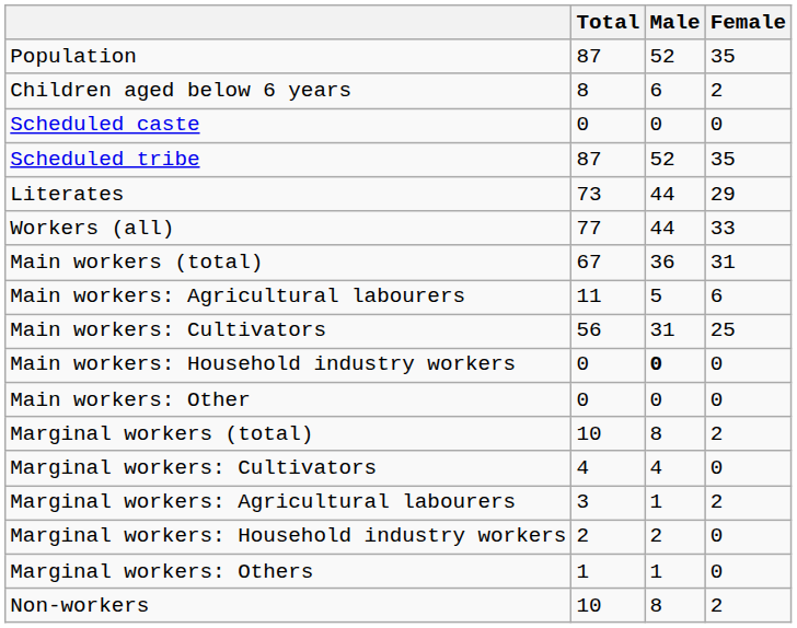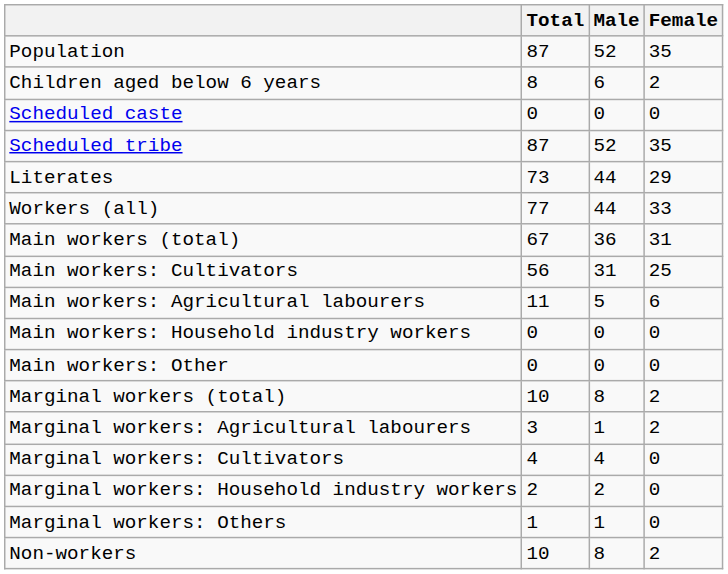rows swapped: Main workers: Cultivators <-> Main workers: Agricultural labourers
Main workers: Household industry workers | Male: bold -> normal
rows swapped: Marginal workers: Cultivators <-> Marginal workers: Agricultural labourers
